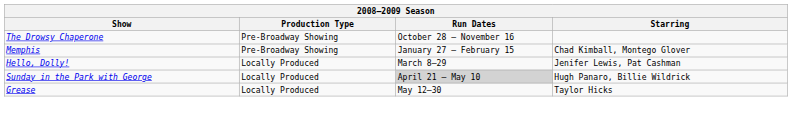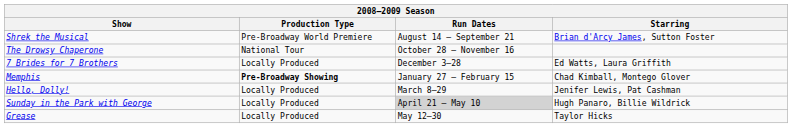+ row: Shrek the Musical | Pre-Broadway World Premiere | August 14 – September 21 | Brian d'Arcy James, Sutton Foster
The Drowsy Chaperone | Production Type: Pre-Broadway Showing -> National Tour
+ row: 7 Brides for 7 Brothers | Locally Produced | December 3–28 | Ed Watts, Laura Griffith
Memphis | Production Type: normal -> bold
